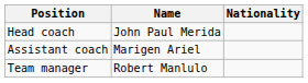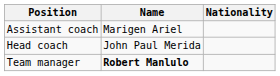rows swapped: Head coach <-> Assistant coach
Team manager | Name: normal -> bold
